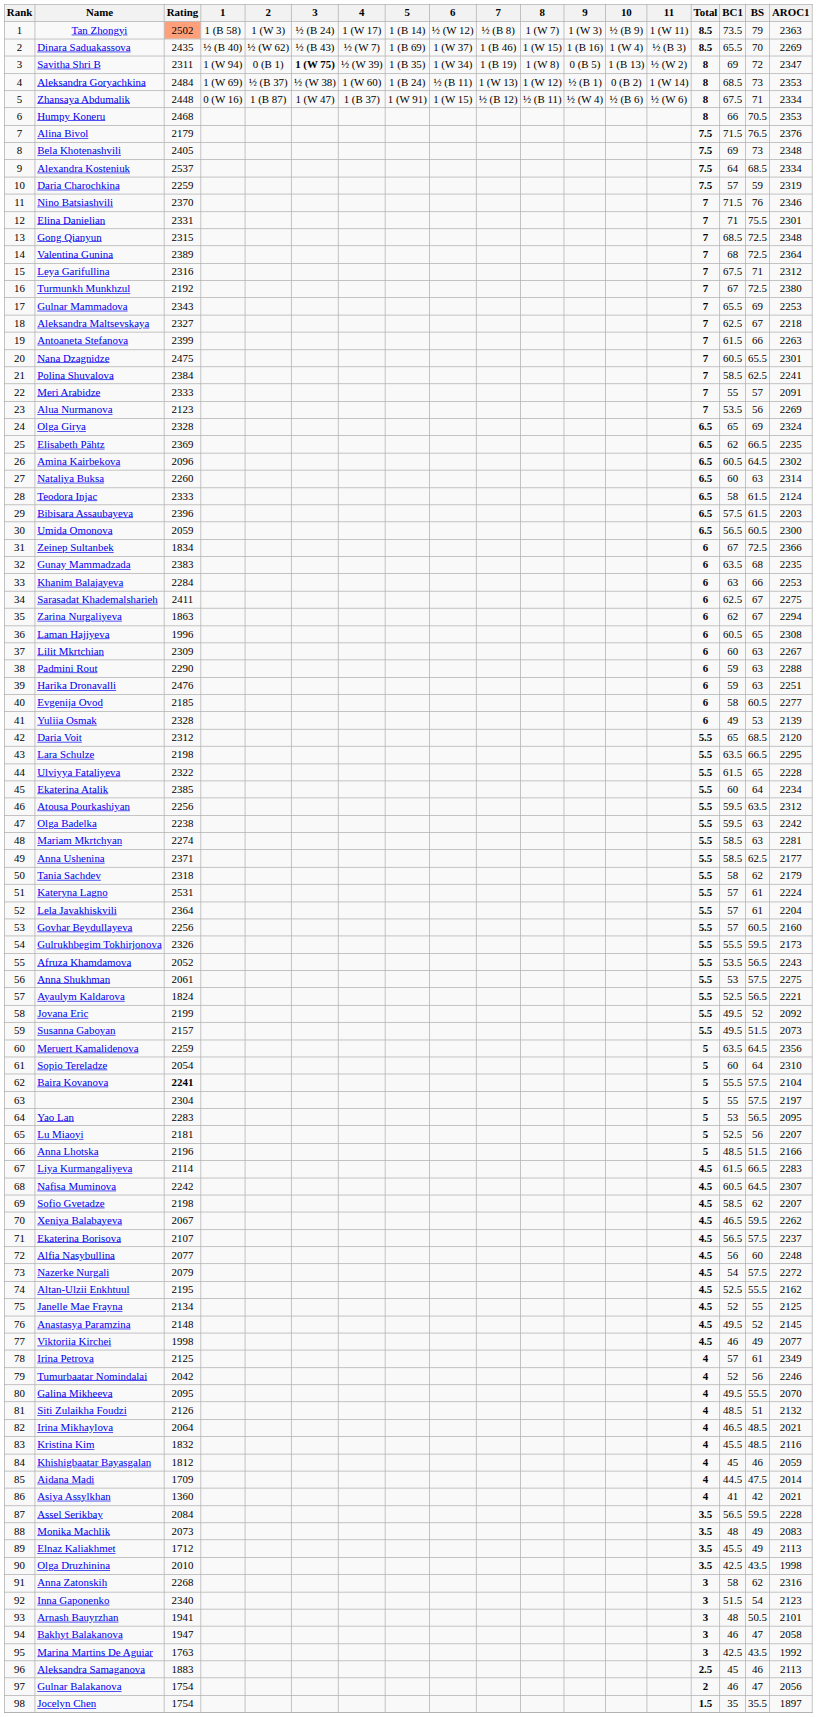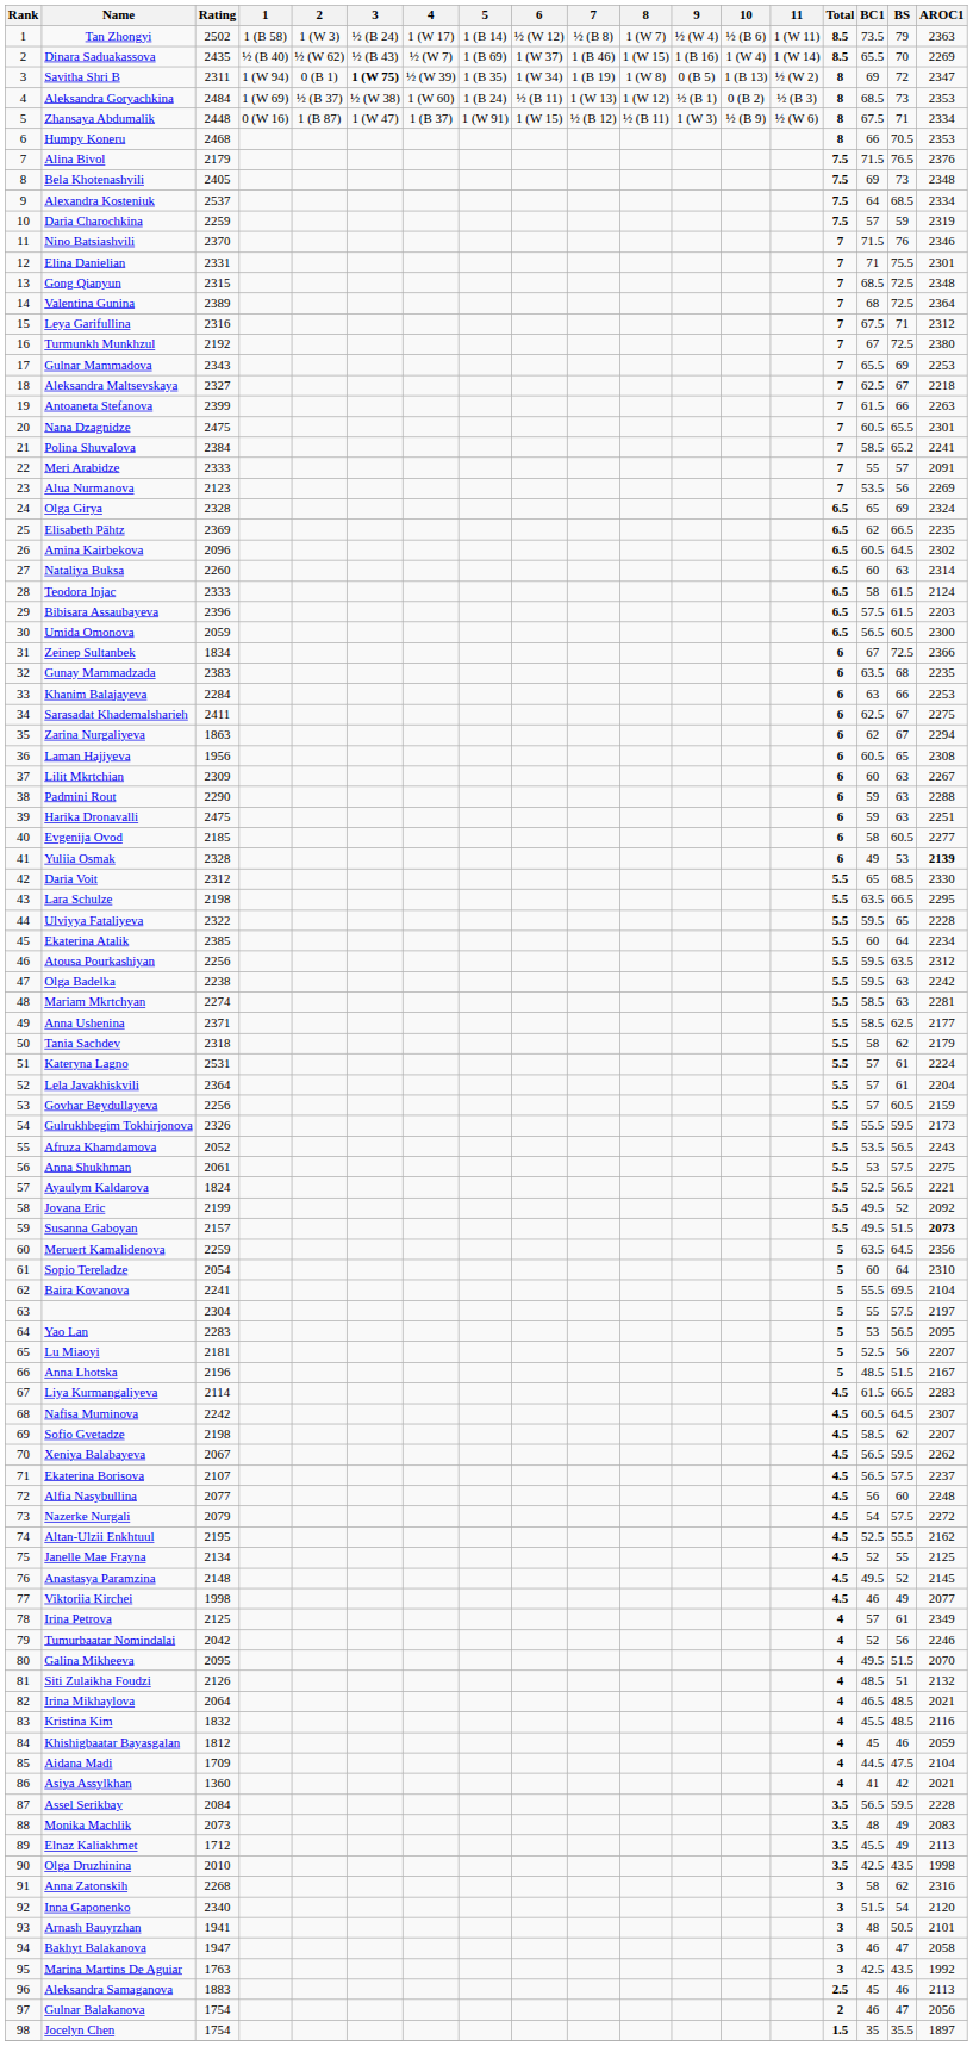Tan Zhongyi | Rating: lightsalmon background -> no background
Tan Zhongyi | 9: 1 (W 3) -> ½ (W 4)
Tan Zhongyi | 10: ½ (B 9) -> ½ (B 6)
Dinara Saduakassova | 11: ½ (B 3) -> 1 (W 14)
Aleksandra Goryachkina | 11: 1 (W 14) -> ½ (B 3)
Zhansaya Abdumalik | 9: ½ (W 4) -> 1 (W 3)
Zhansaya Abdumalik | 10: ½ (B 6) -> ½ (B 9)
Polina Shuvalova | BS: 62.5 -> 65.2
Laman Hajiyeva | Rating: 1996 -> 1956
Harika Dronavalli | Rating: 2476 -> 2475
Yuliia Osmak | AROC1: normal -> bold
Daria Voit | AROC1: 2120 -> 2330
Ulviyya Fataliyeva | BC1: 61.5 -> 59.5
Govhar Beydullayeva | AROC1: 2160 -> 2159
Susanna Gaboyan | AROC1: normal -> bold
Baira Kovanova | Rating: bold -> normal
Baira Kovanova | BS: 57.5 -> 69.5
Anna Lhotska | AROC1: 2166 -> 2167
Xeniya Balabayeva | BC1: 46.5 -> 56.5
Galina Mikheeva | BS: 55.5 -> 51.5
Aidana Madi | AROC1: 2014 -> 2104
Inna Gaponenko | AROC1: 2123 -> 2120
